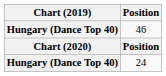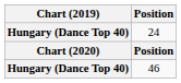rows swapped: 24 <-> 46
